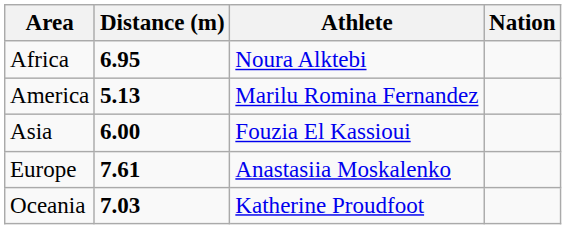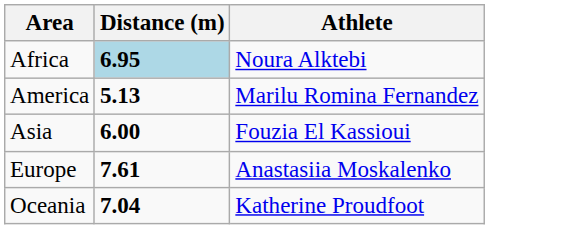- column: Nation
Africa | Distance (m): no background -> lightblue background
Oceania | Distance (m): 7.03 -> 7.04
